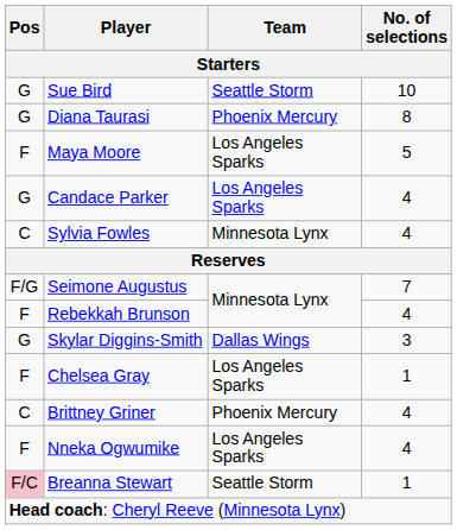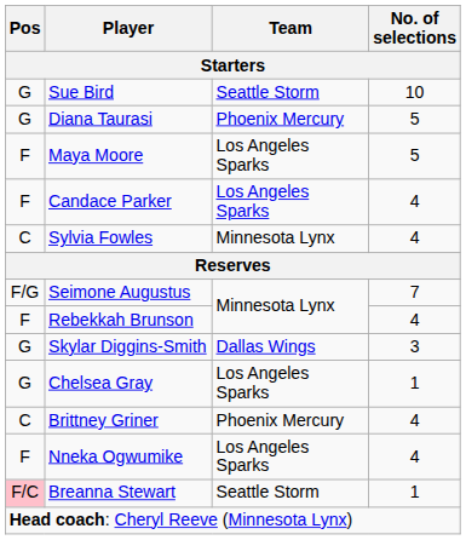Diana Taurasi | No. of selections: 8 -> 5
Candace Parker | Pos: G -> F
Chelsea Gray | Pos: F -> G
